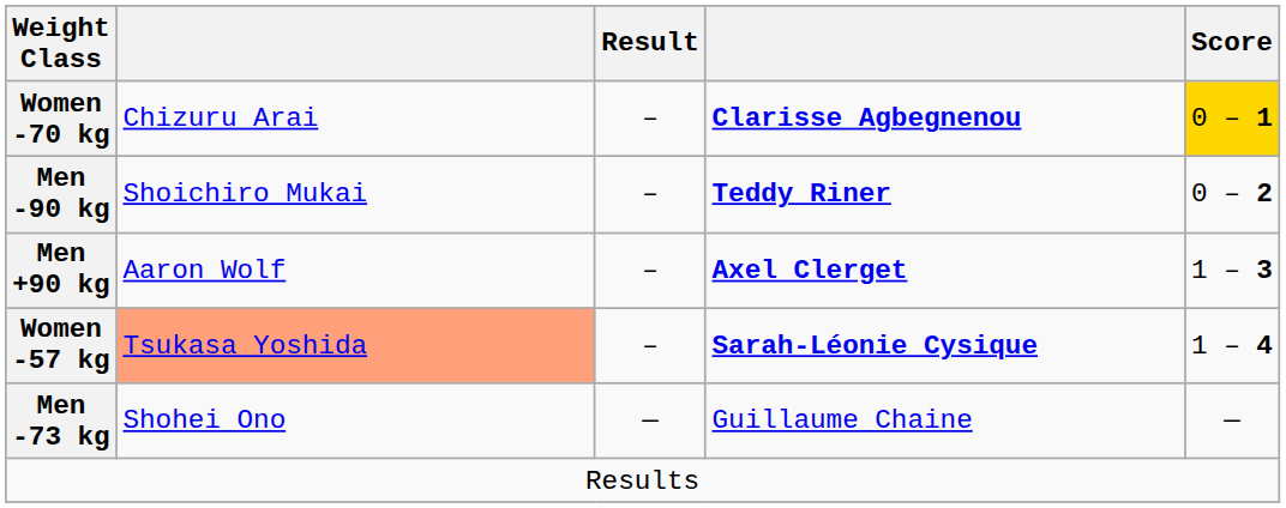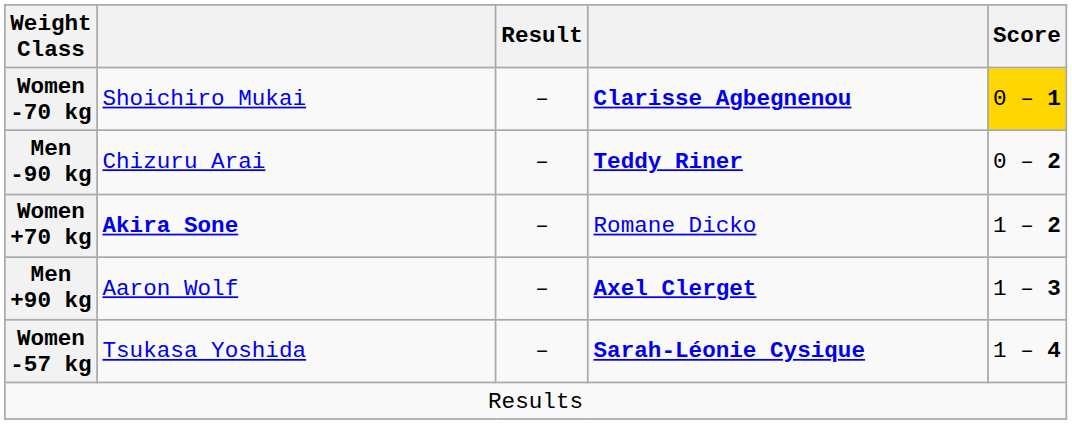Women -70 kg | column 2: Chizuru Arai -> Shoichiro Mukai
Men -90 kg | column 2: Shoichiro Mukai -> Chizuru Arai
+ row: Women +70 kg | Akira Sone | – | Romane Dicko | 1 – 2
Women -57 kg | column 2: lightsalmon background -> no background
- row: Men -73 kg | Shohei Ono | — | Guillaume Chaine | —
